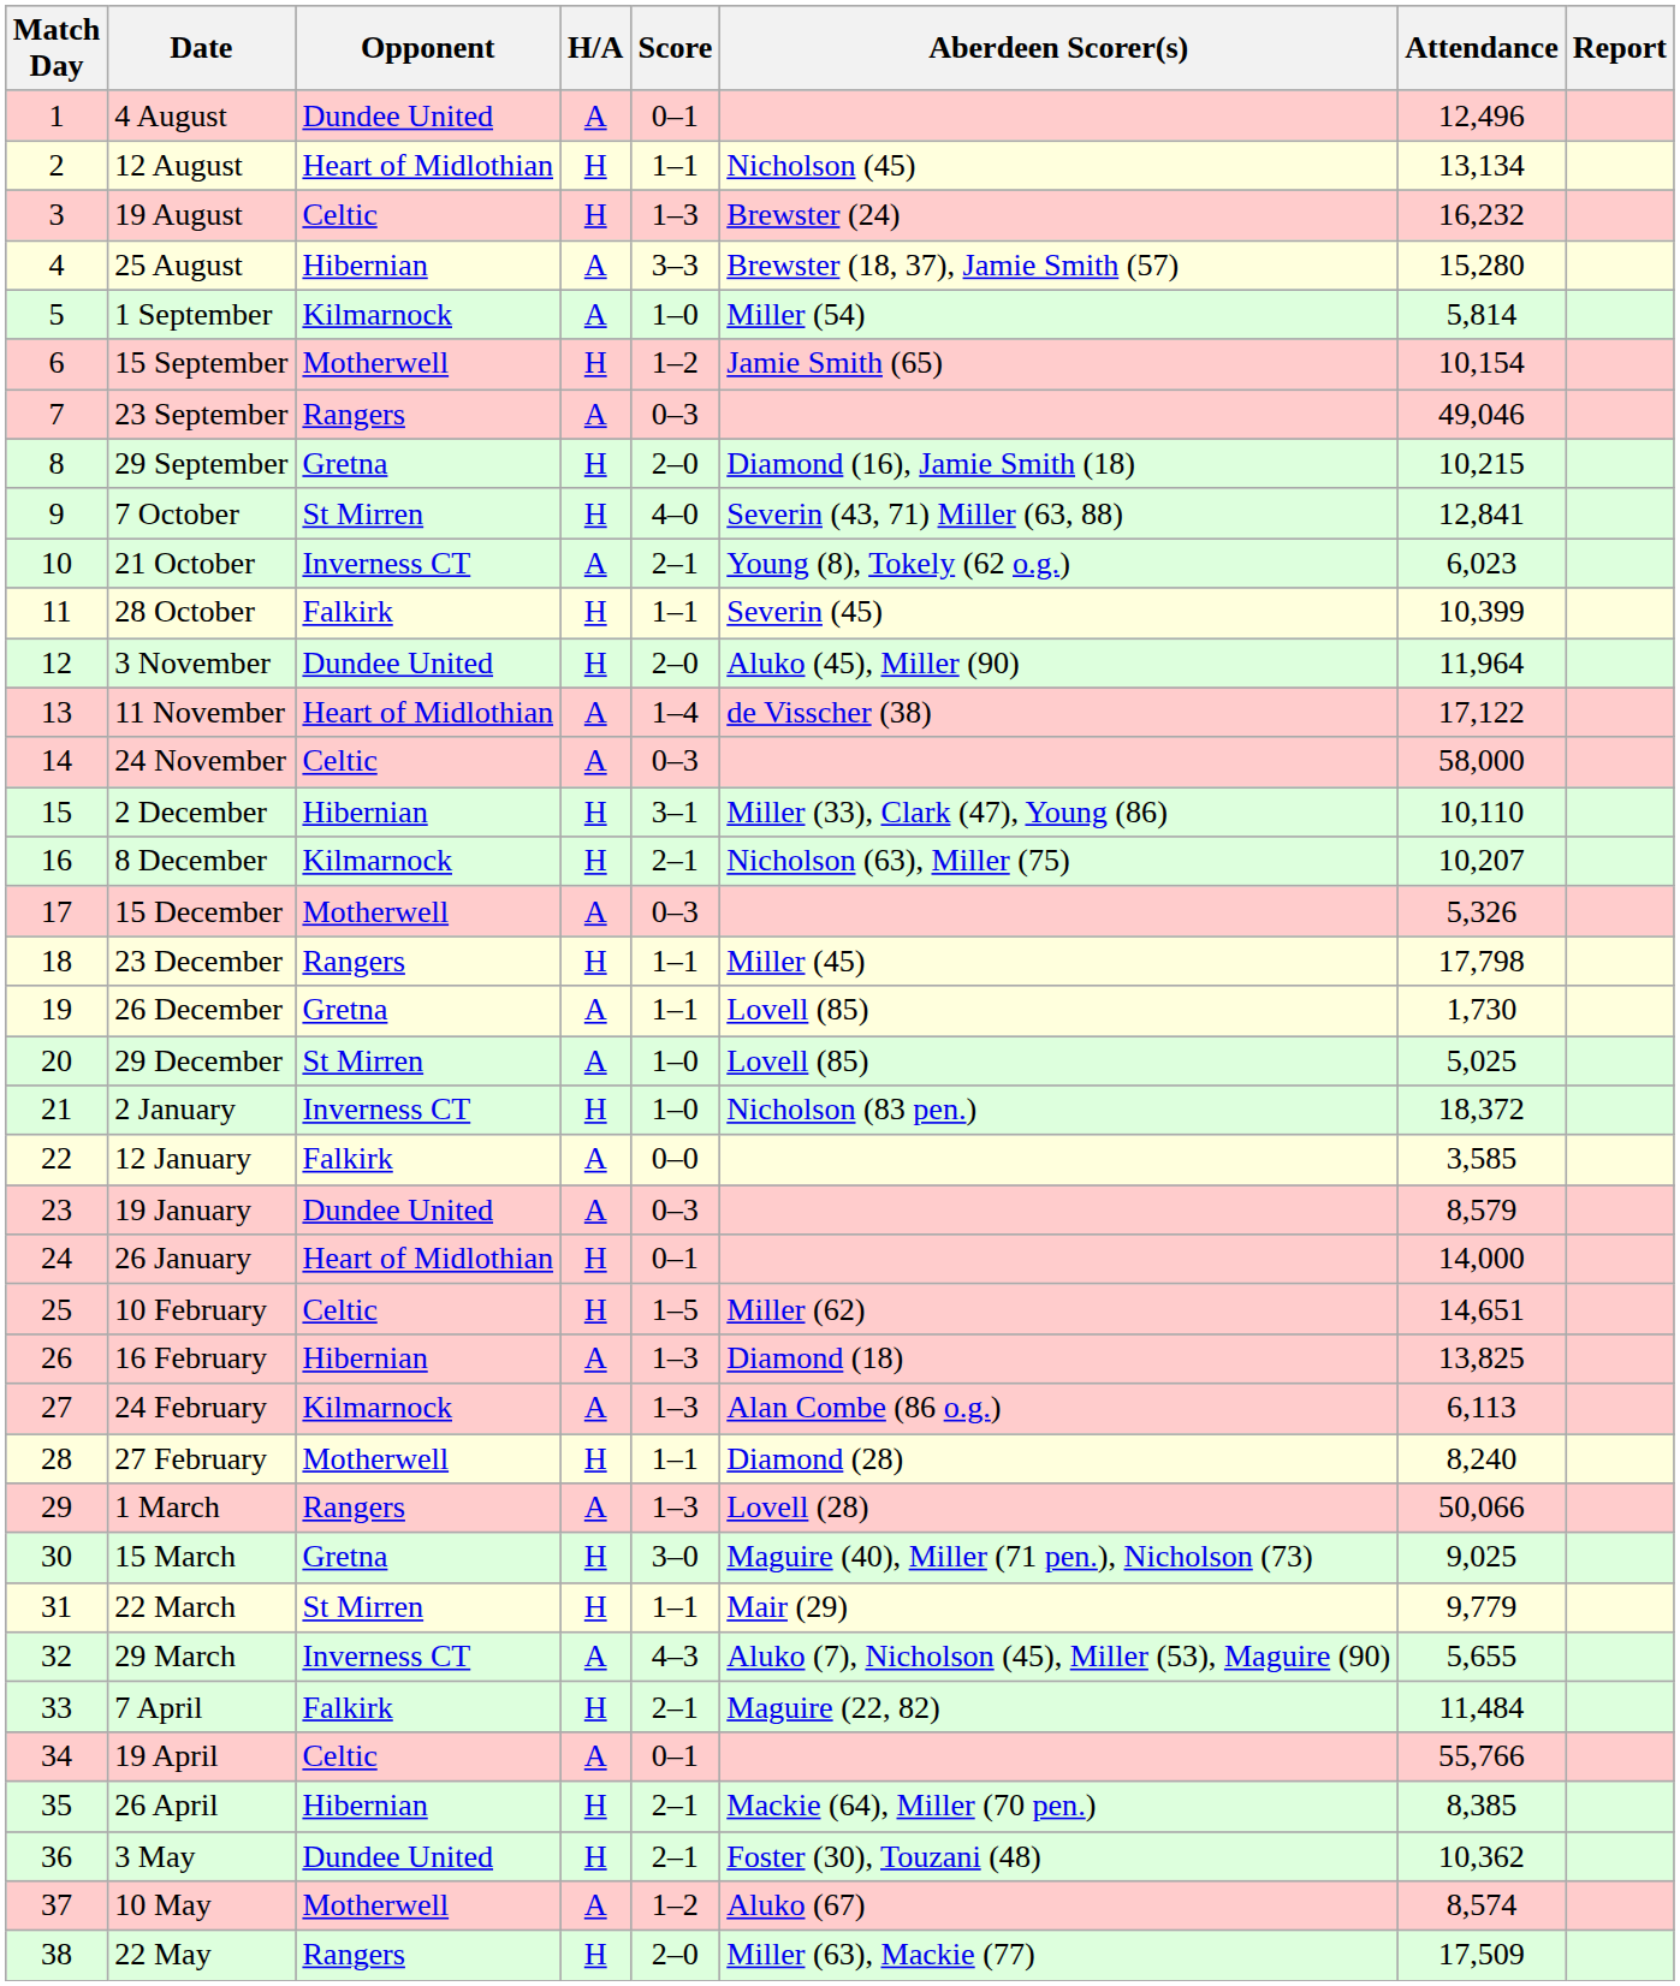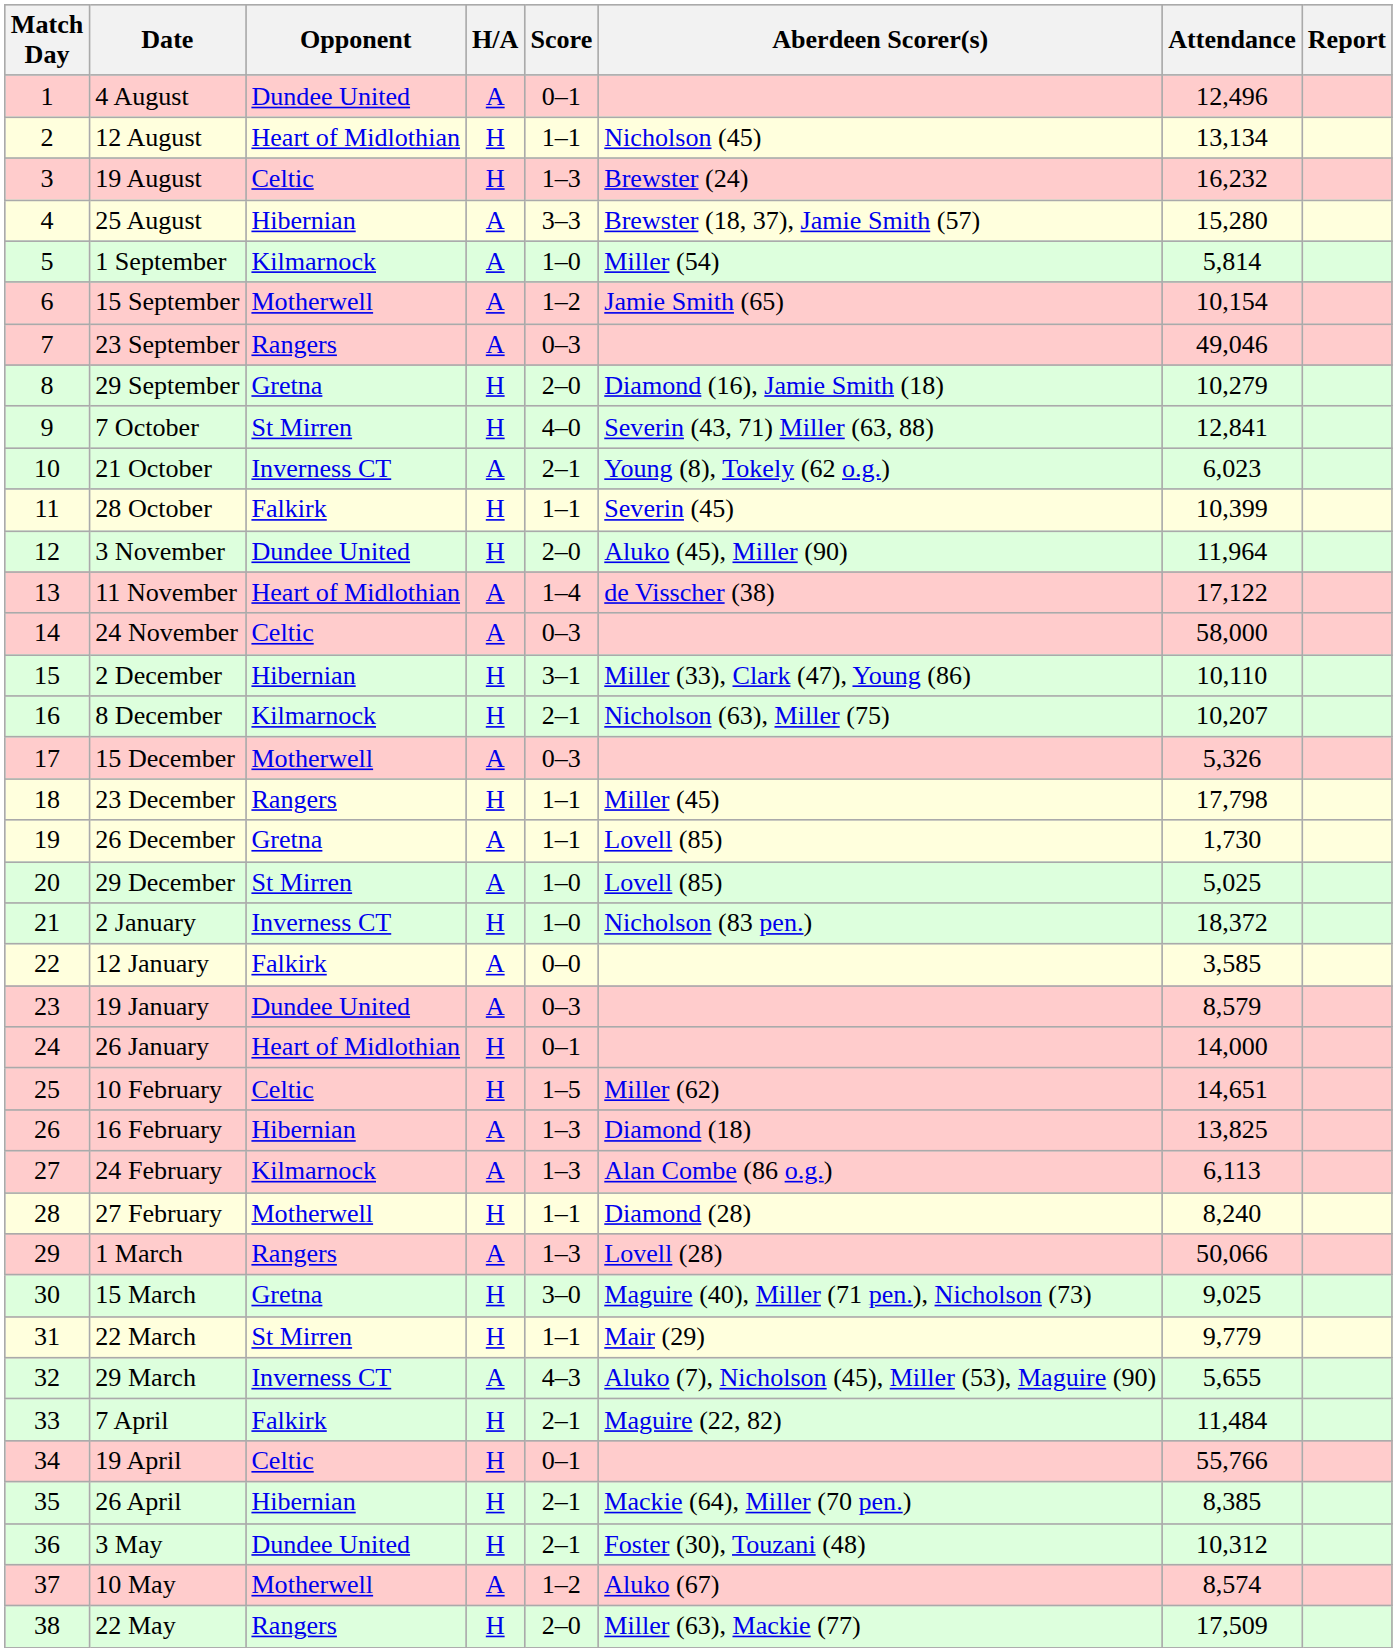15 September | H/A: H -> A
29 September | Attendance: 10,215 -> 10,279
19 April | H/A: A -> H
3 May | Attendance: 10,362 -> 10,312
